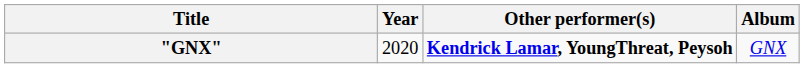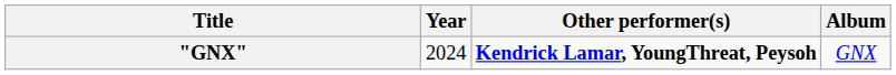"GNX" | Year: 2020 -> 2024
